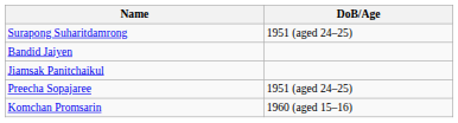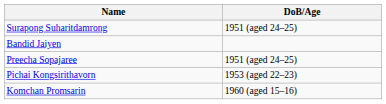- row: Jiamsak Panitchaikul
+ row: Pichai Kongsirithavorn | 1953 (aged 22–23)
